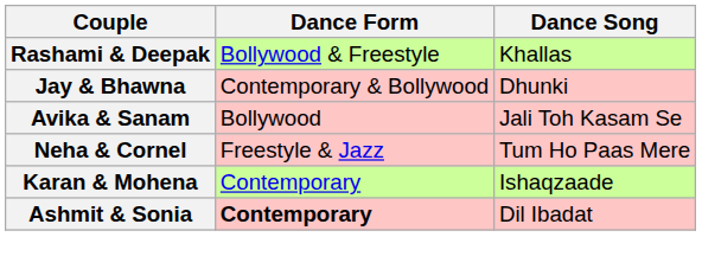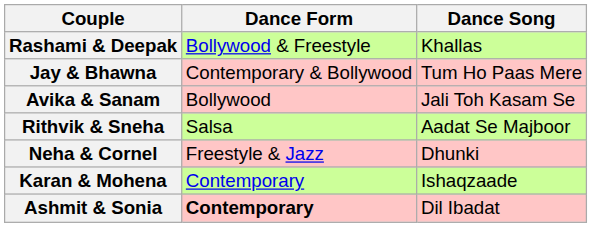Jay & Bhawna | Dance Song: Dhunki -> Tum Ho Paas Mere
+ row: Rithvik & Sneha | Salsa | Aadat Se Majboor
Neha & Cornel | Dance Song: Tum Ho Paas Mere -> Dhunki
